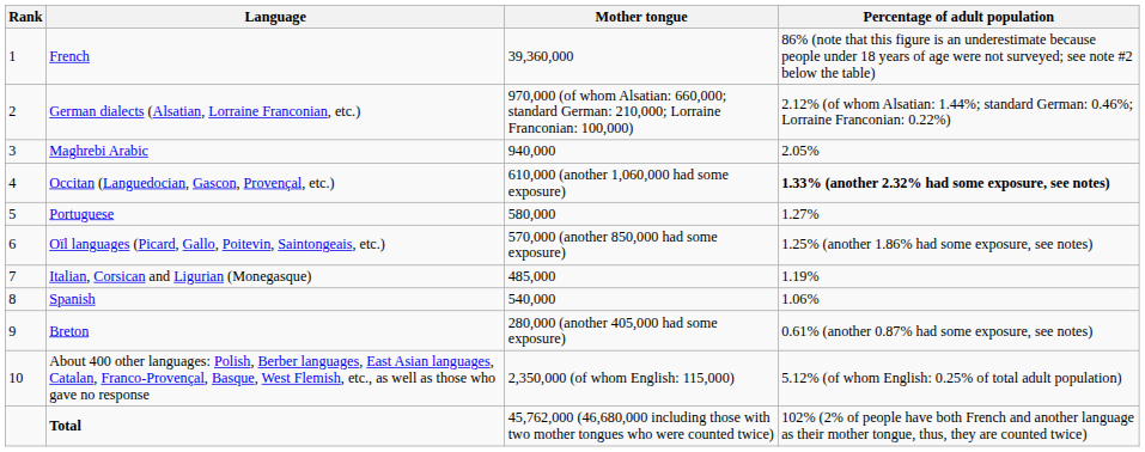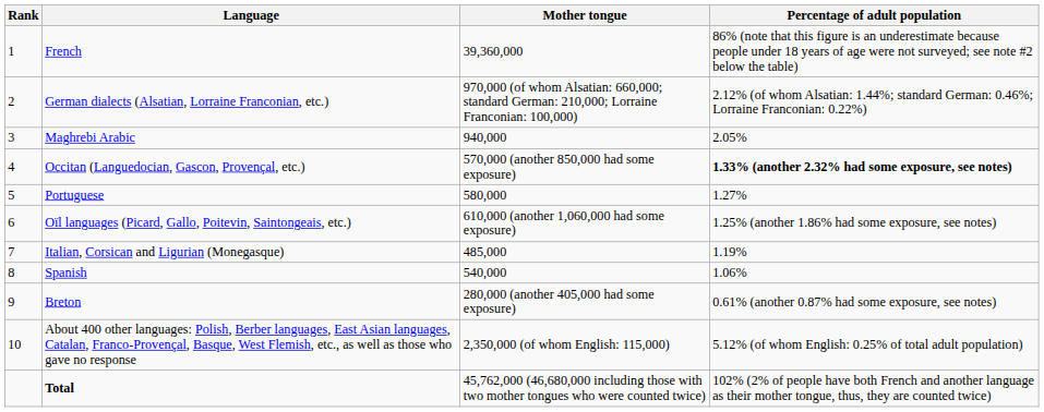Occitan (Languedocian, Gascon, Provençal, etc.) | Mother tongue: 610,000 (another 1,060,000 had some exposure) -> 570,000 (another 850,000 had some exposure)
Oïl languages (Picard, Gallo, Poitevin, Saintongeais, etc.) | Mother tongue: 570,000 (another 850,000 had some exposure) -> 610,000 (another 1,060,000 had some exposure)
